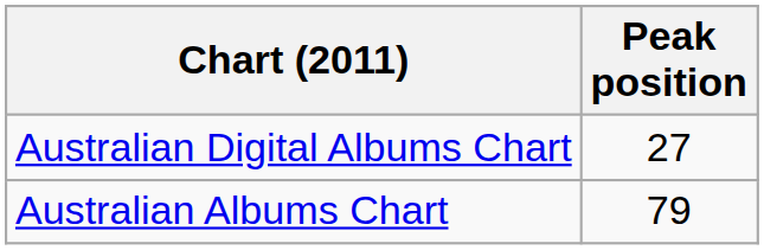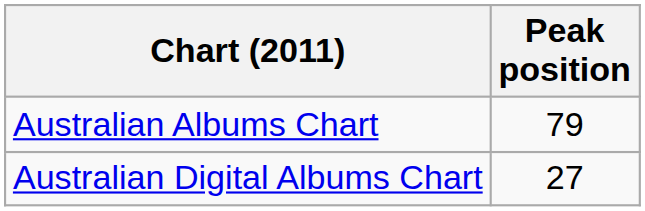rows swapped: Australian Albums Chart <-> Australian Digital Albums Chart
